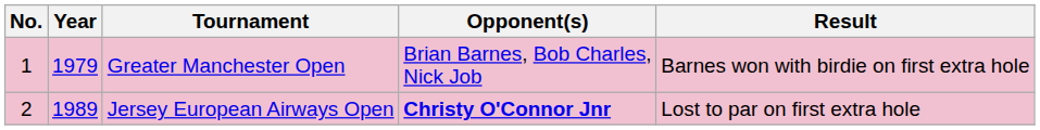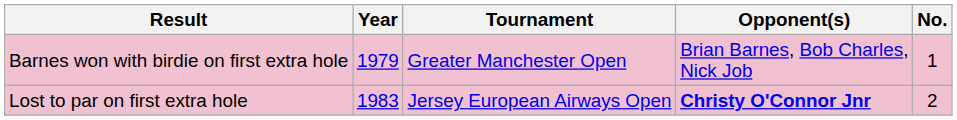columns swapped: No. <-> Result
Jersey European Airways Open | Year: 1989 -> 1983
